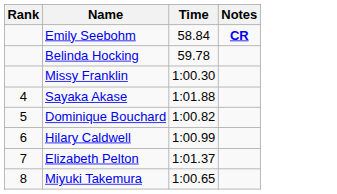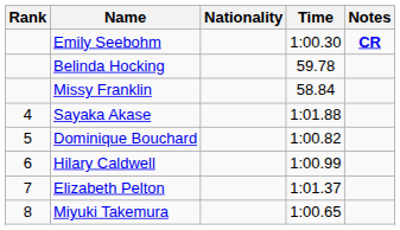+ column: Nationality
Emily Seebohm | Time: 58.84 -> 1:00.30
Missy Franklin | Time: 1:00.30 -> 58.84
